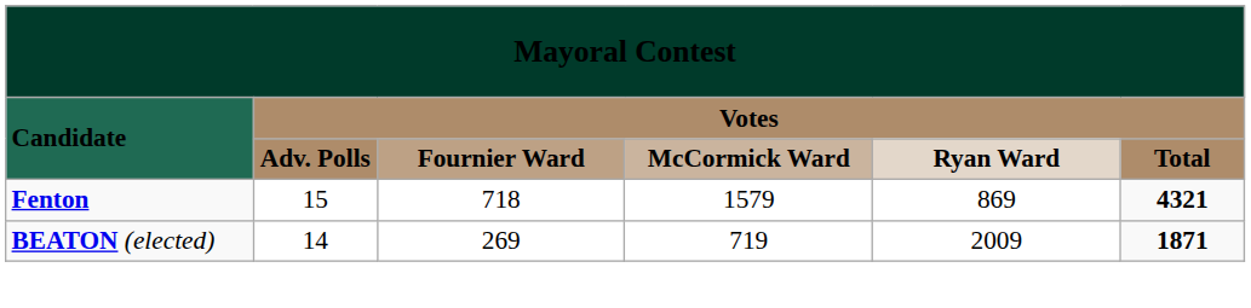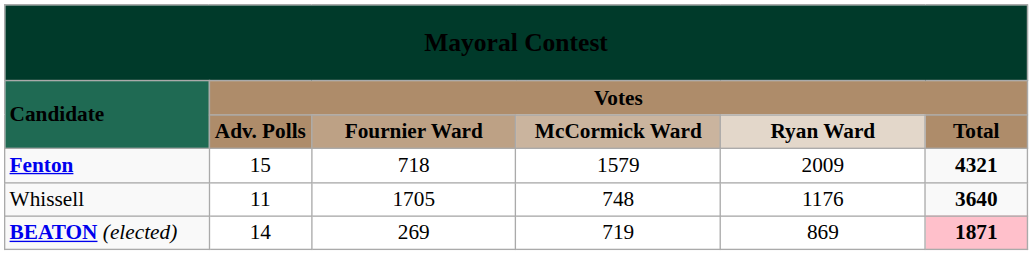15 | column 5: 869 -> 2009
+ row: Whissell | 11 | 1705 | 748 | 1176 | 3640
14 | column 5: 2009 -> 869
14 | column 6: no background -> pink background
